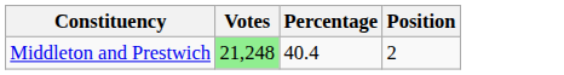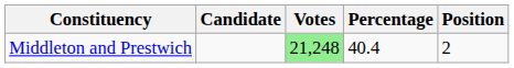+ column: Candidate
